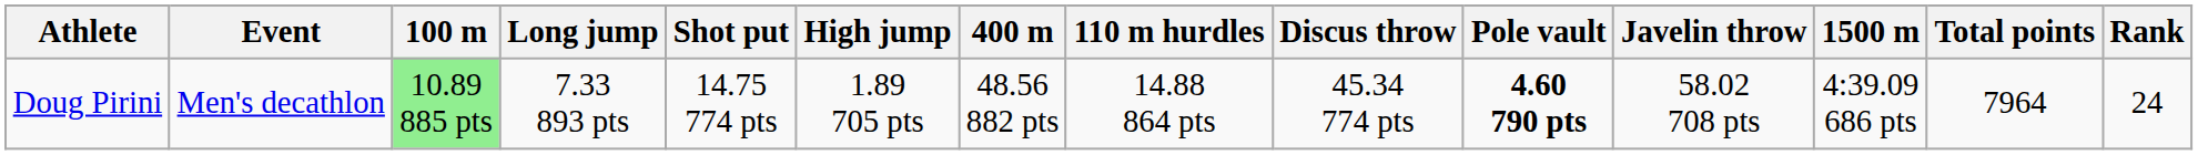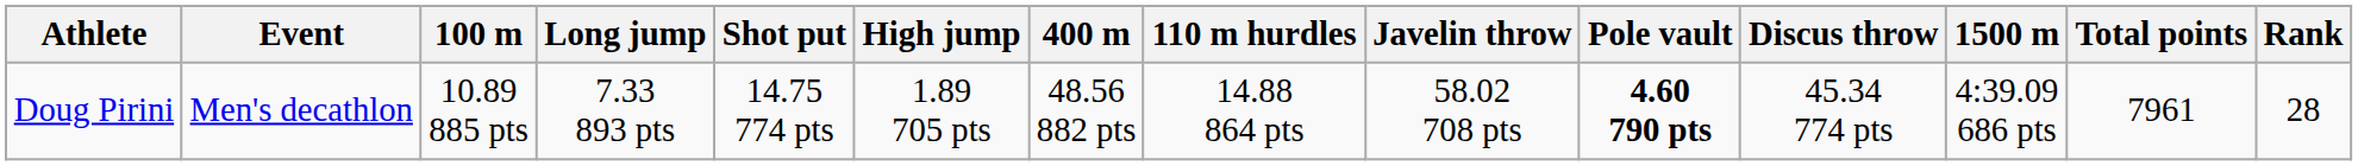columns swapped: Discus throw <-> Javelin throw
Doug Pirini | 100 m: lightgreen background -> no background
Doug Pirini | Total points: 7964 -> 7961
Doug Pirini | Rank: 24 -> 28
